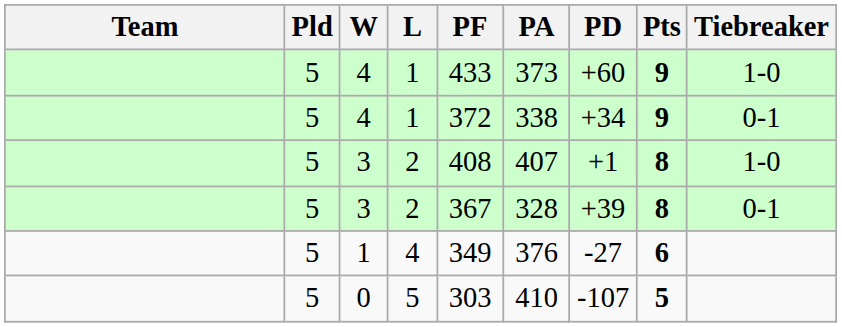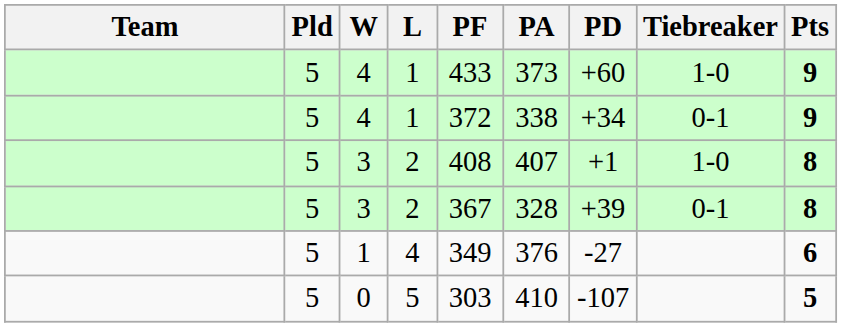columns swapped: Pts <-> Tiebreaker
